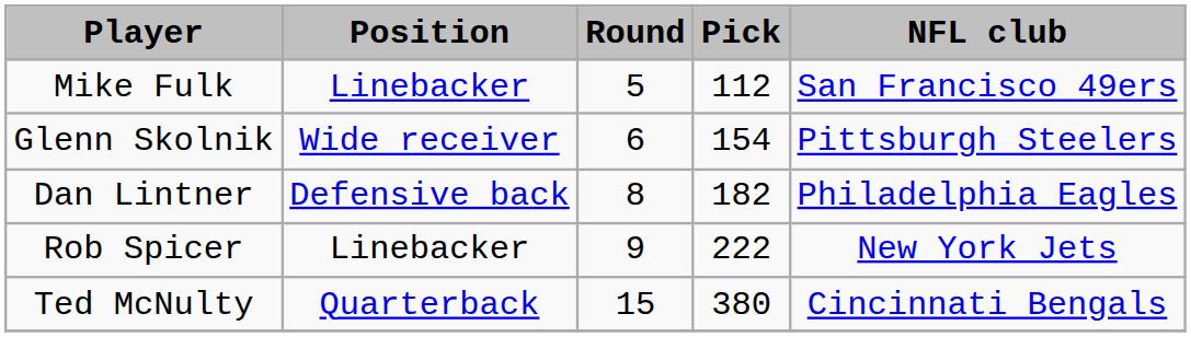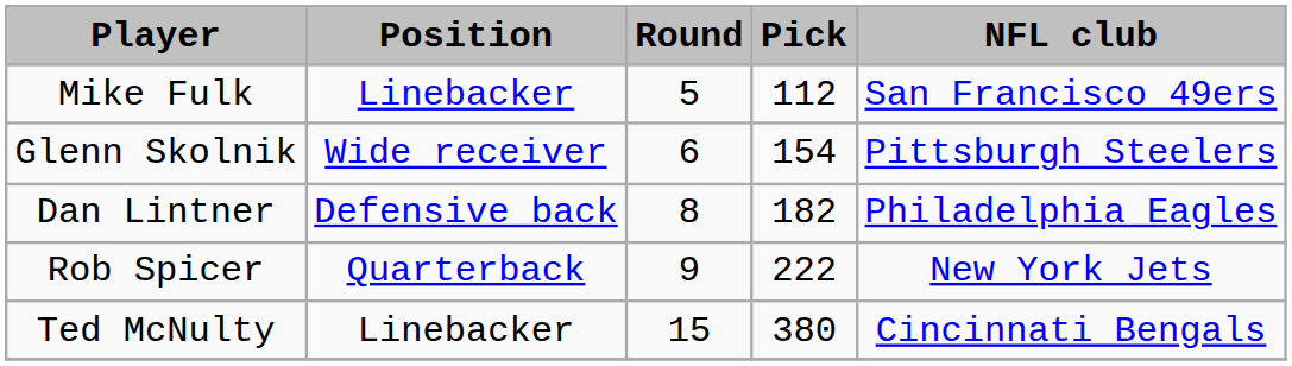Rob Spicer | Position: Linebacker -> Quarterback
Ted McNulty | Position: Quarterback -> Linebacker
